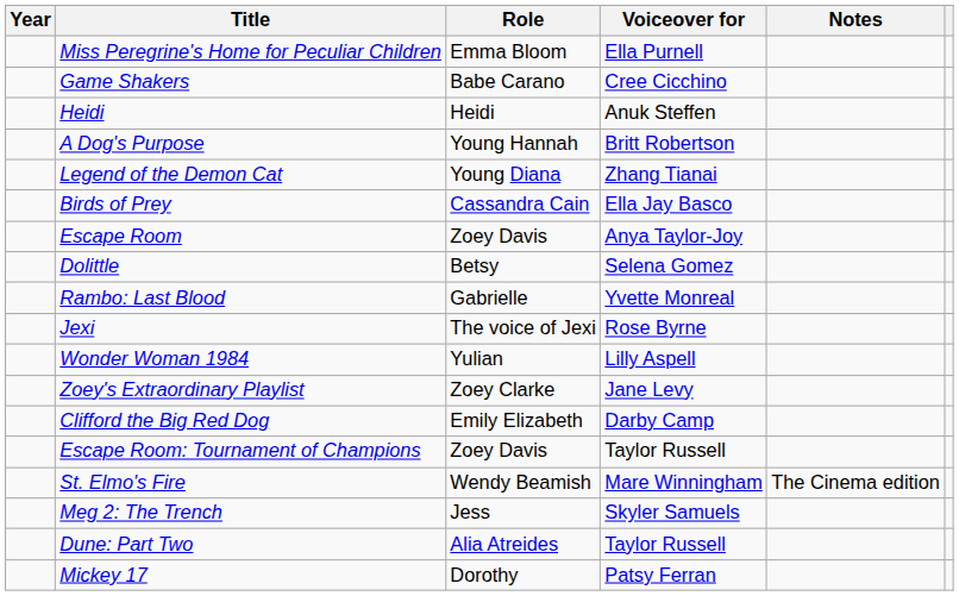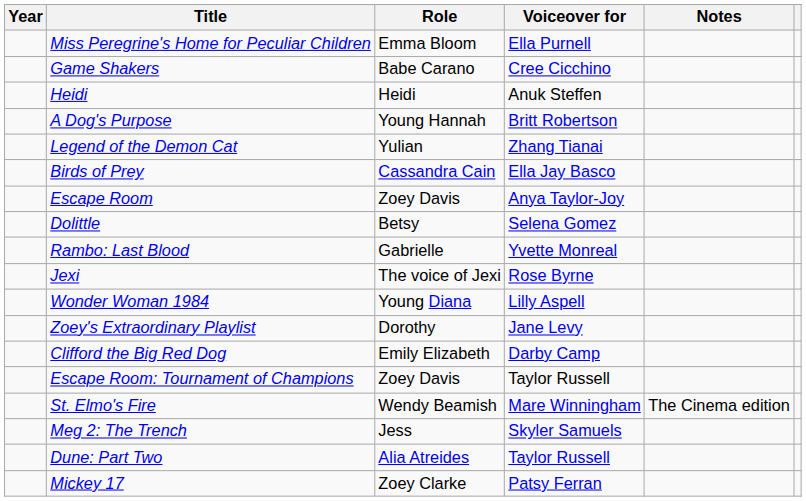Legend of the Demon Cat | Role: Young Diana -> Yulian
Wonder Woman 1984 | Role: Yulian -> Young Diana
Zoey's Extraordinary Playlist | Role: Zoey Clarke -> Dorothy
Mickey 17 | Role: Dorothy -> Zoey Clarke
